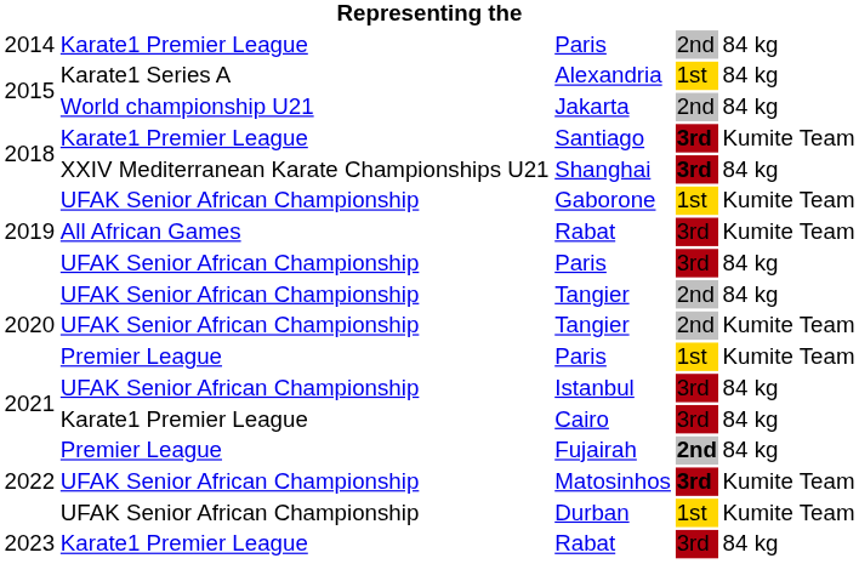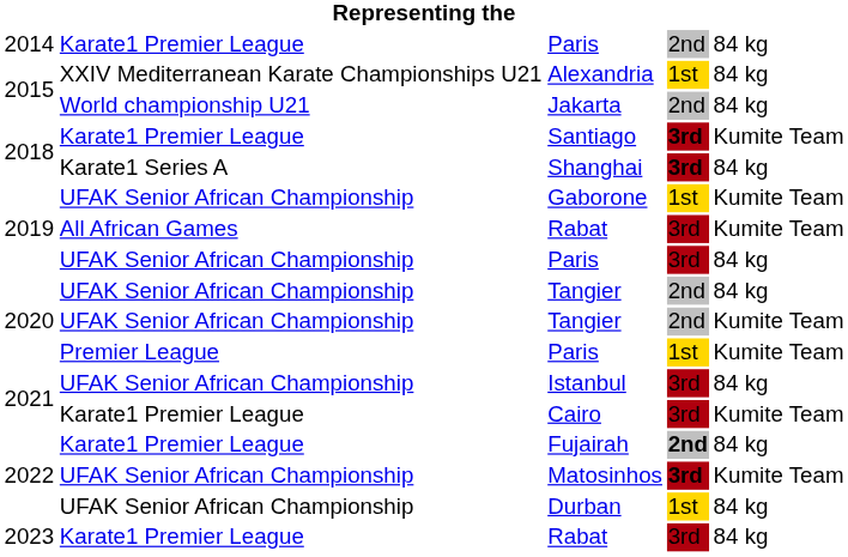Alexandria | column 2: Karate1 Series A -> XXIV Mediterranean Karate Championships U21
Shanghai | column 2: XXIV Mediterranean Karate Championships U21 -> Karate1 Series A
Cairo | column 5: 84 kg -> Kumite Team
Fujairah | column 2: Premier League -> Karate1 Premier League
Durban | column 5: Kumite Team -> 84 kg
